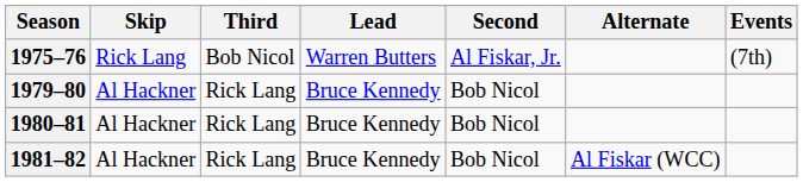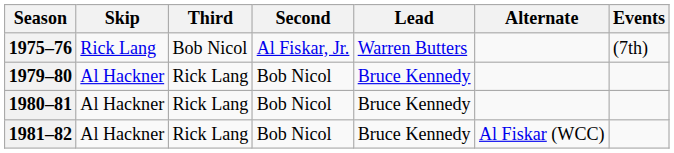columns swapped: Second <-> Lead
